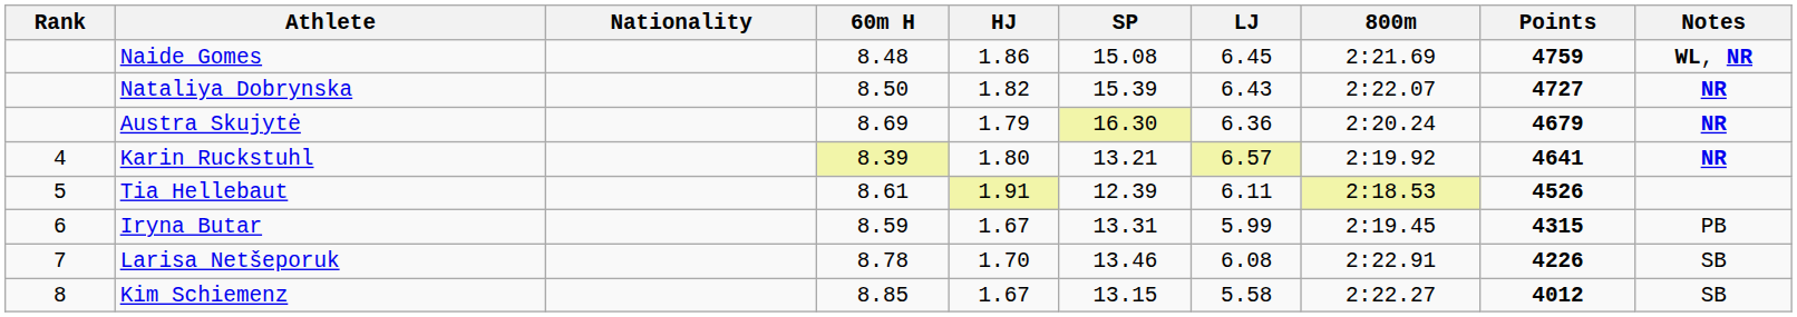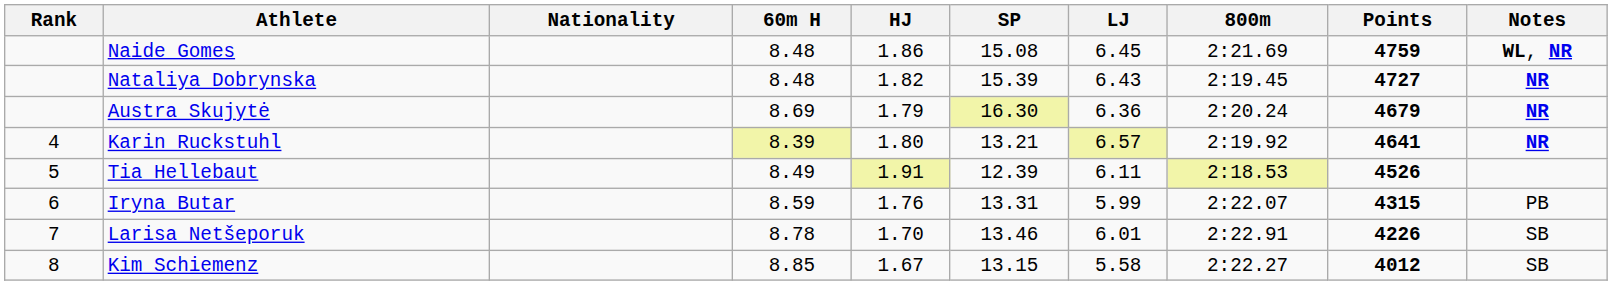Nataliya Dobrynska | 60m H: 8.50 -> 8.48
Nataliya Dobrynska | 800m: 2:22.07 -> 2:19.45
Tia Hellebaut | 60m H: 8.61 -> 8.49
Iryna Butar | HJ: 1.67 -> 1.76
Iryna Butar | 800m: 2:19.45 -> 2:22.07
Larisa Netšeporuk | LJ: 6.08 -> 6.01
